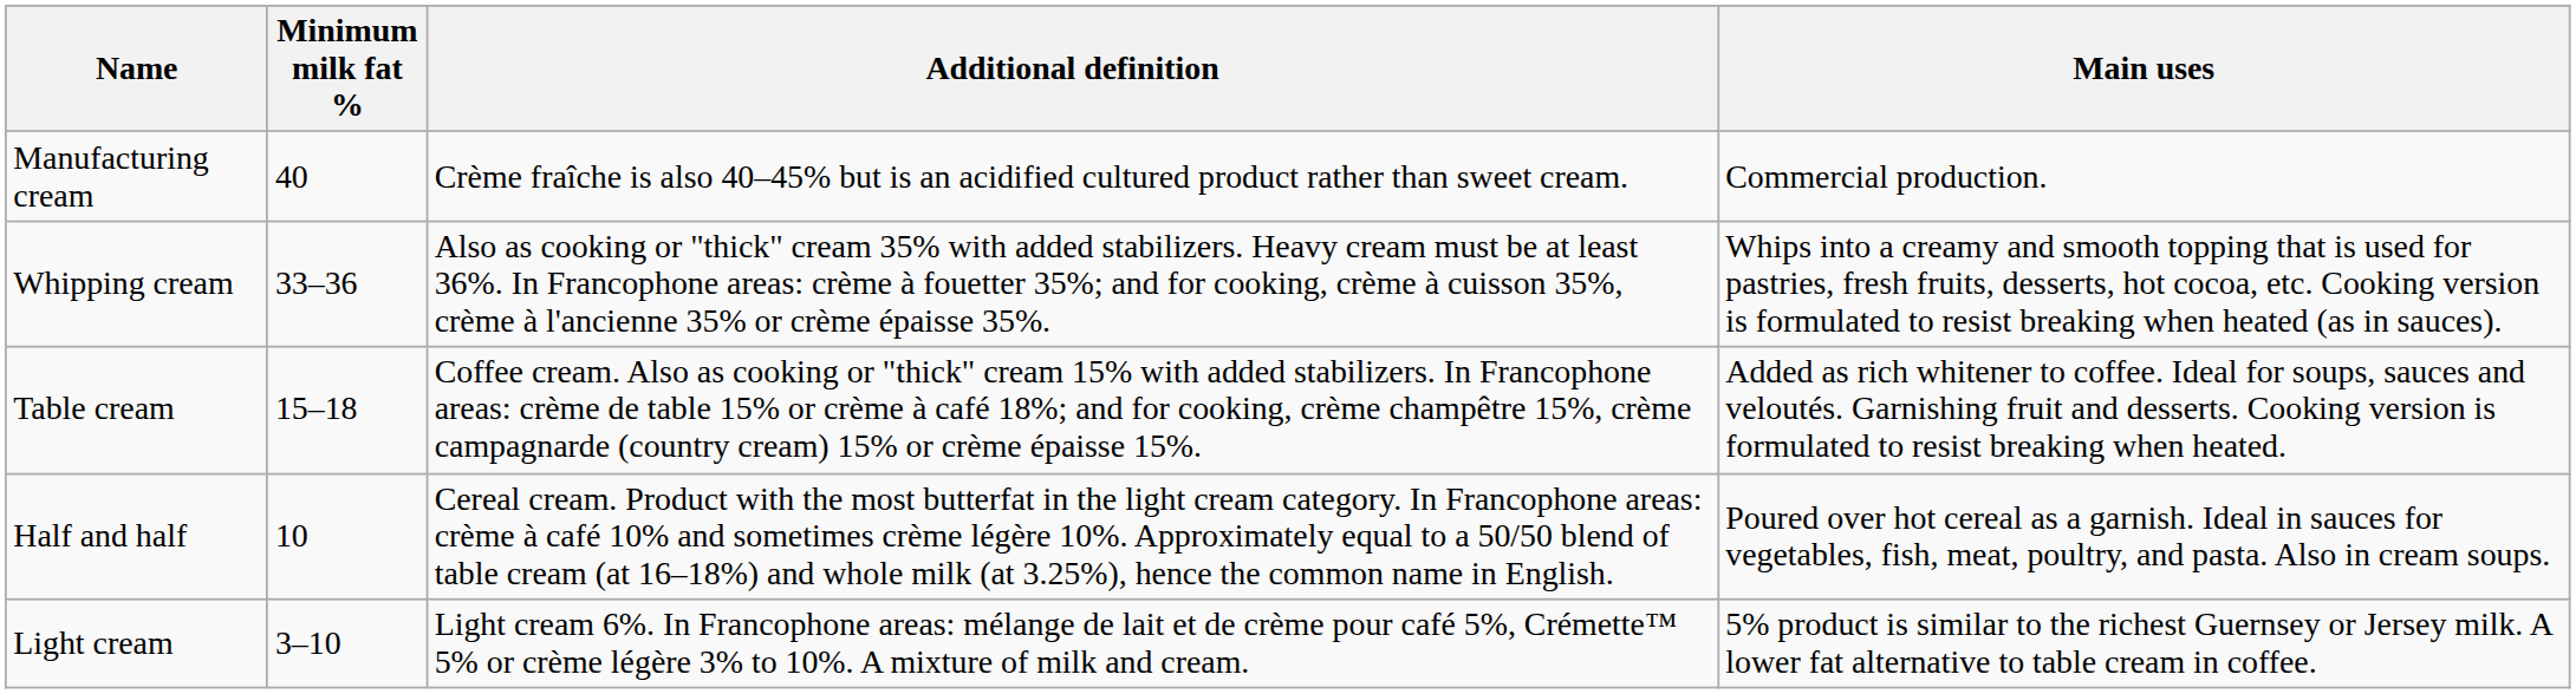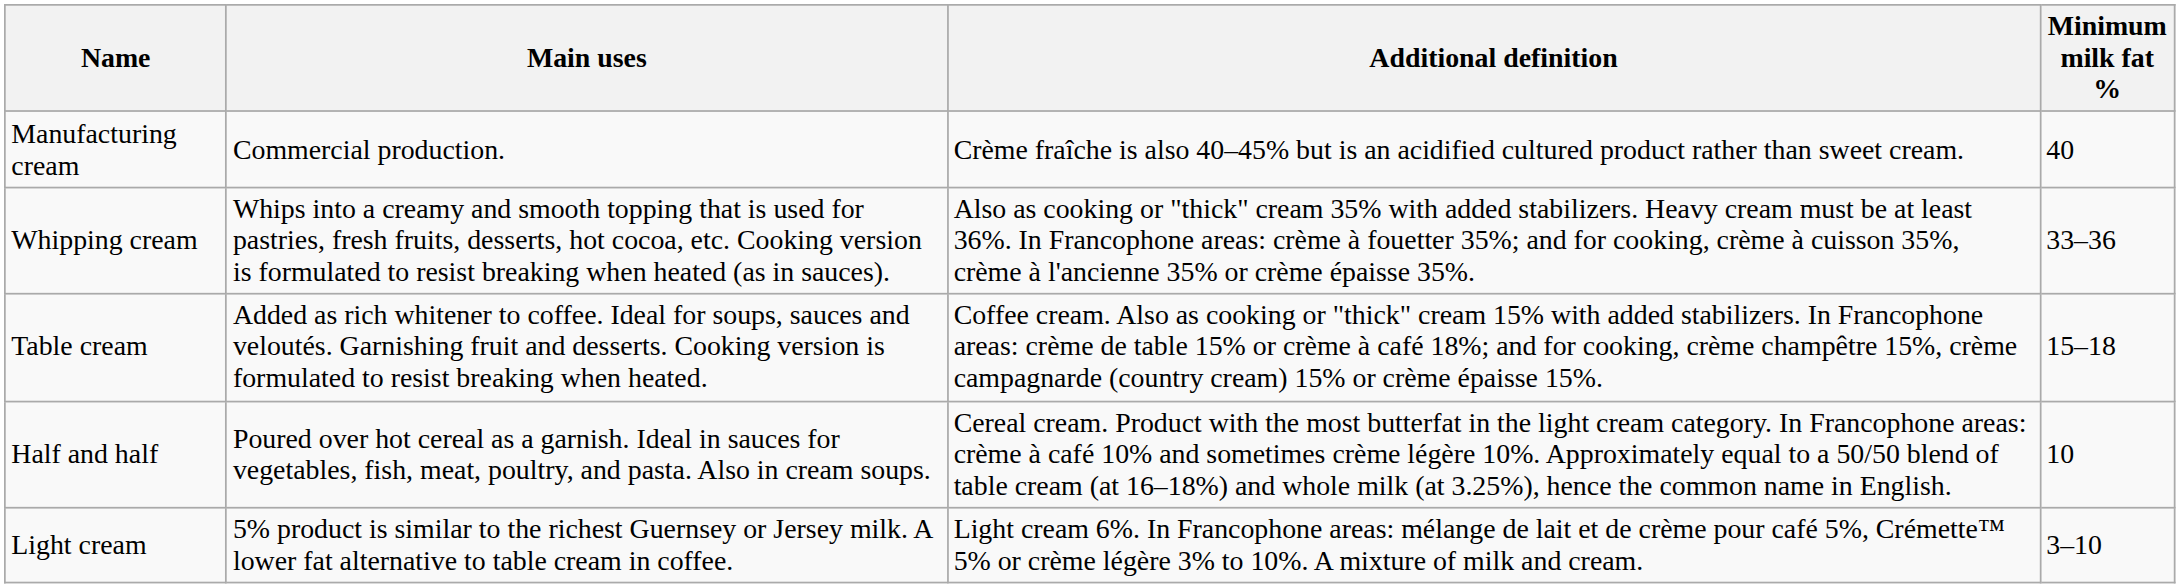columns swapped: Minimum milk fat % <-> Main uses
